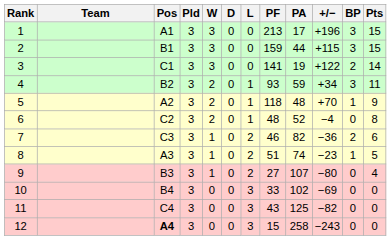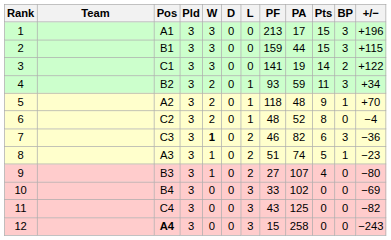columns swapped: +/− <-> Pts
7 | W: normal -> bold
7 | BP: 2 -> 3
